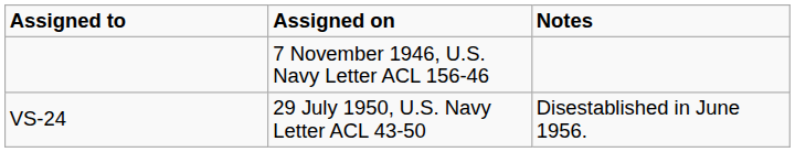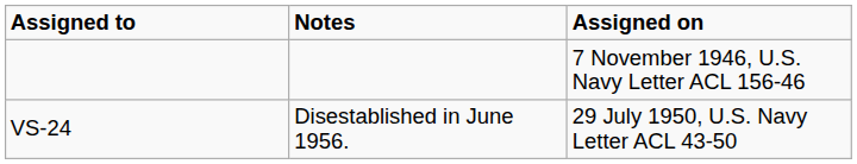columns swapped: Assigned on <-> Notes
